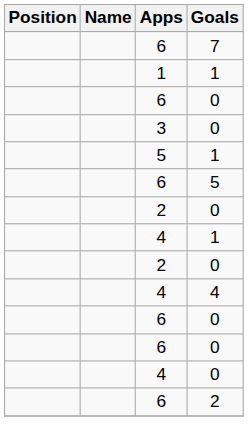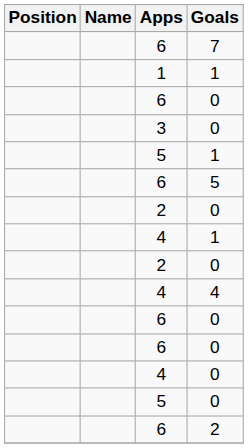+ row: 5 | 0
